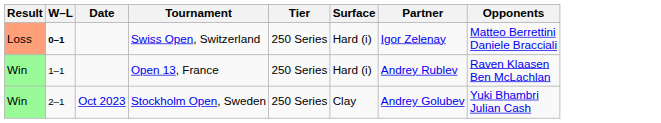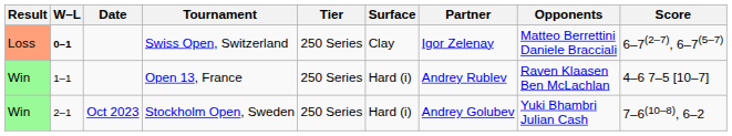+ column: Score | 6–7(2–7), 6–7(5–7) | 4–6 7–5 [10–7] | 7–6(10–8), 6–2
Swiss Open, Switzerland | Surface: Hard (i) -> Clay
Stockholm Open, Sweden | Surface: Clay -> Hard (i)
